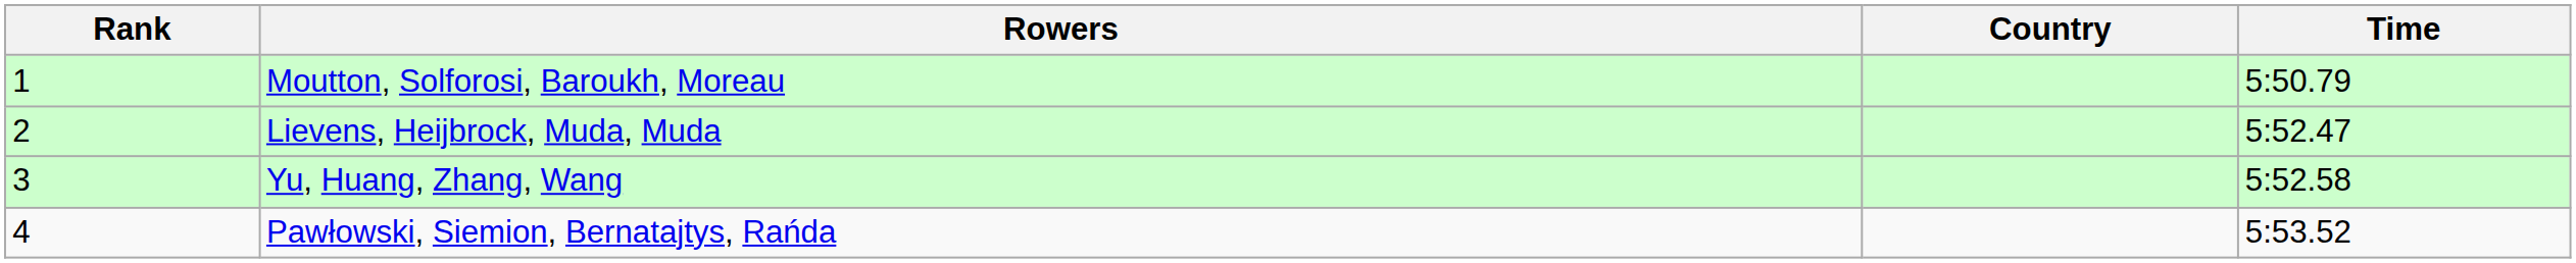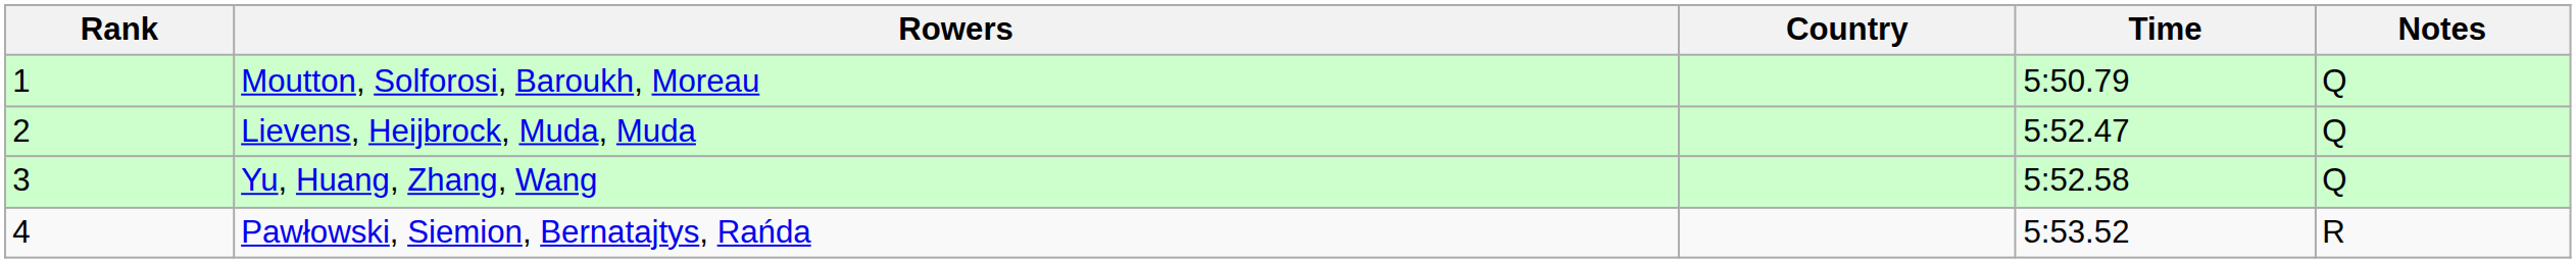+ column: Notes | Q | Q | Q | R
